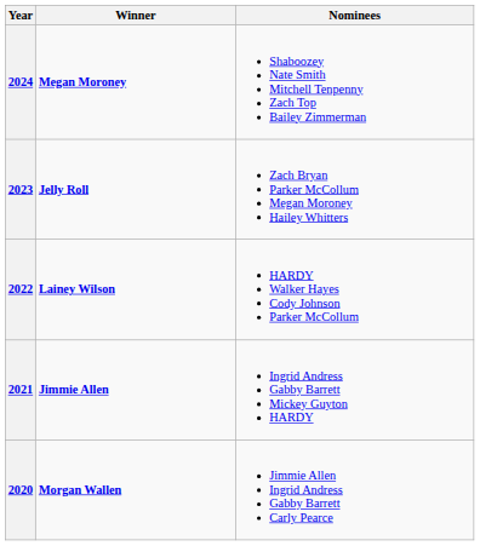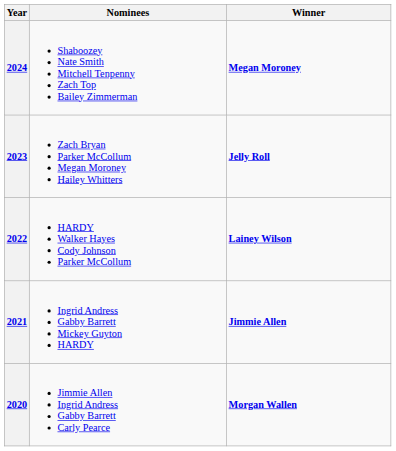columns swapped: Winner <-> Nominees
